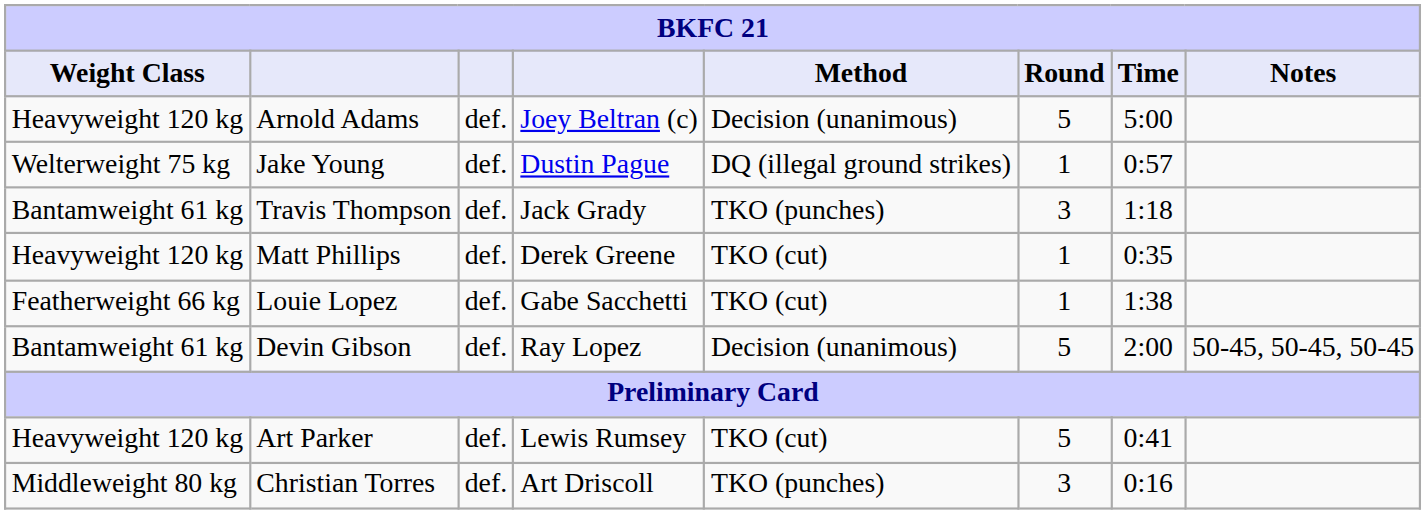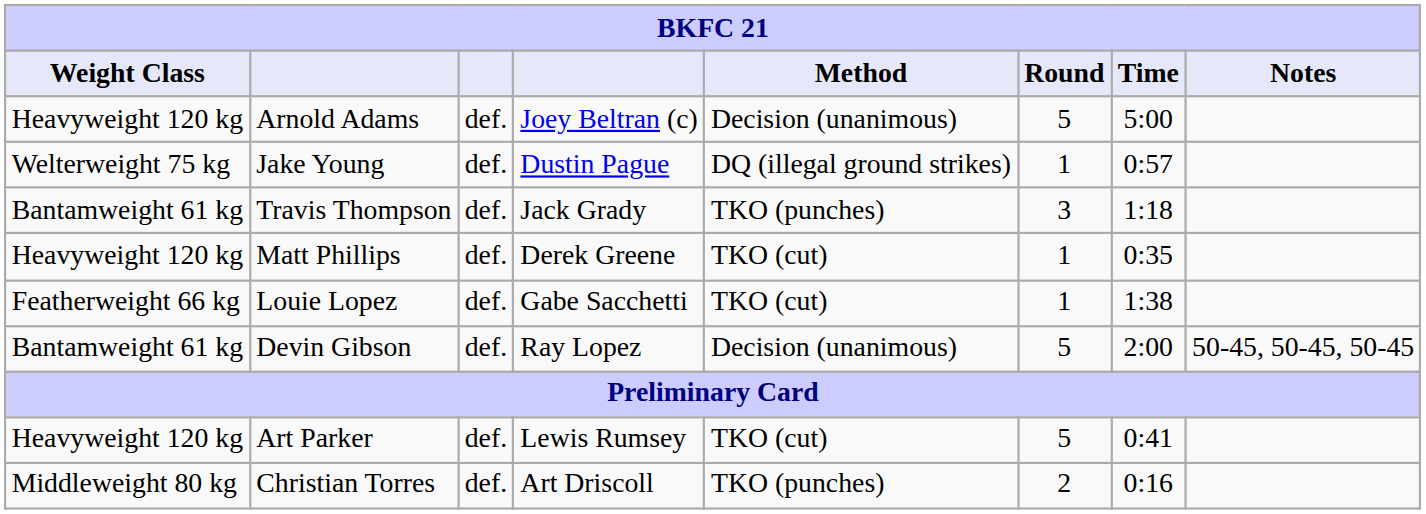Christian Torres | Round: 3 -> 2
